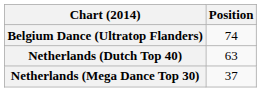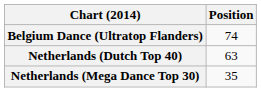Netherlands (Mega Dance Top 30) | Position: 37 -> 35
